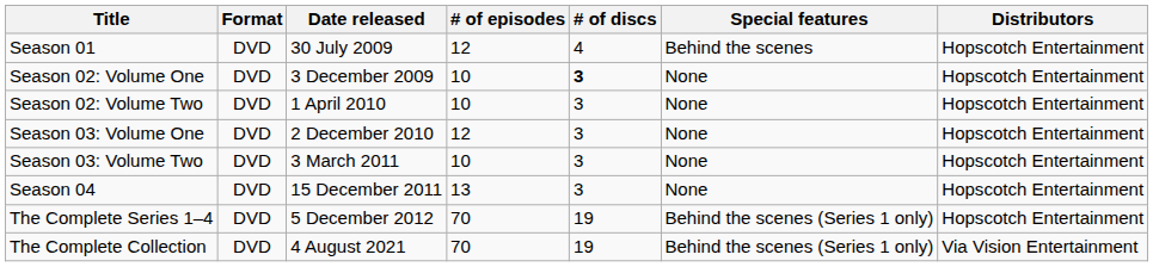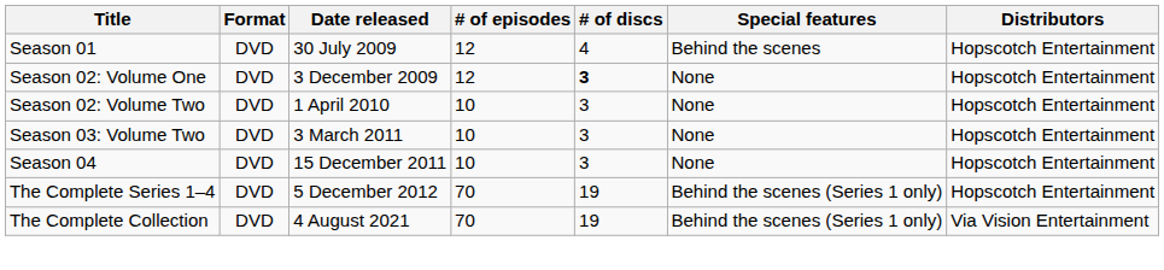Season 02: Volume One | # of episodes: 10 -> 12
- row: Season 03: Volume One | DVD | 2 December 2010 | 12 | 3 | None | Hopscotch Entertainment
Season 04 | # of episodes: 13 -> 10
